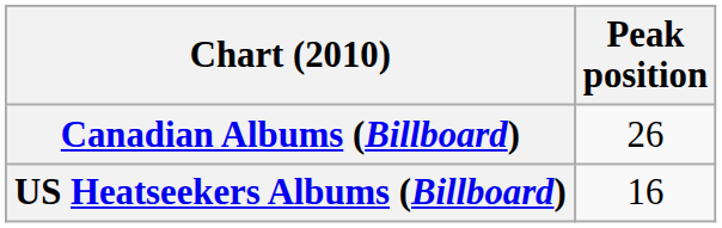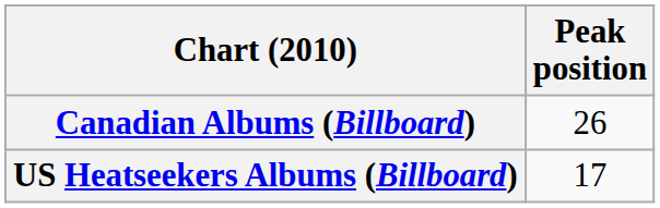US Heatseekers Albums (Billboard) | Peak position: 16 -> 17
